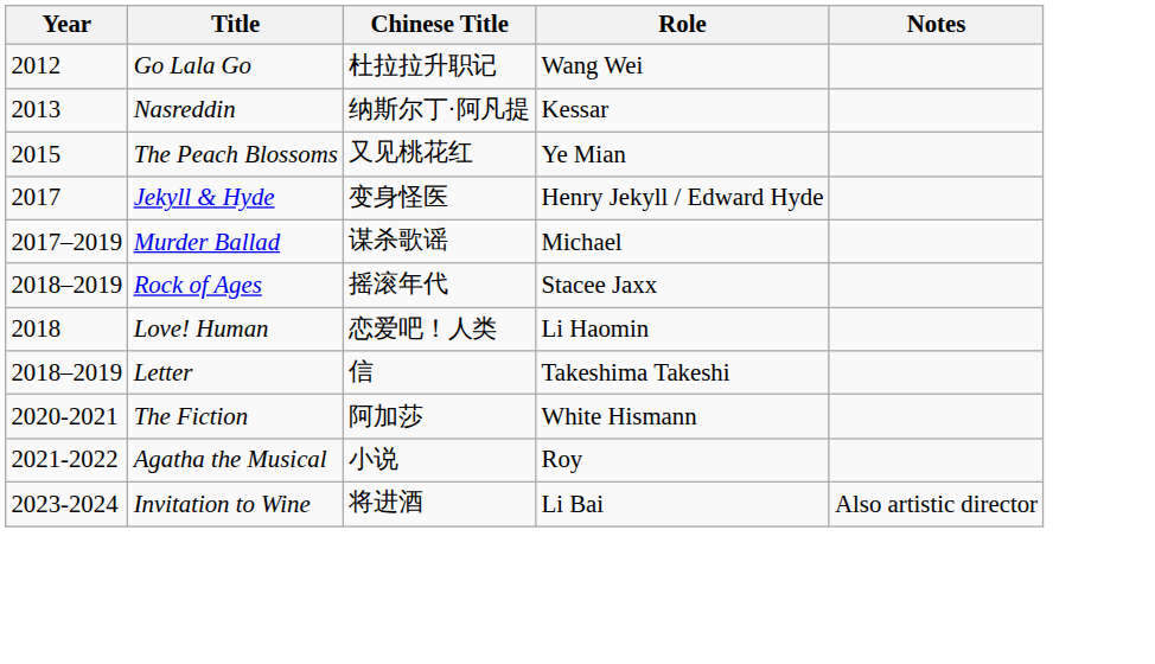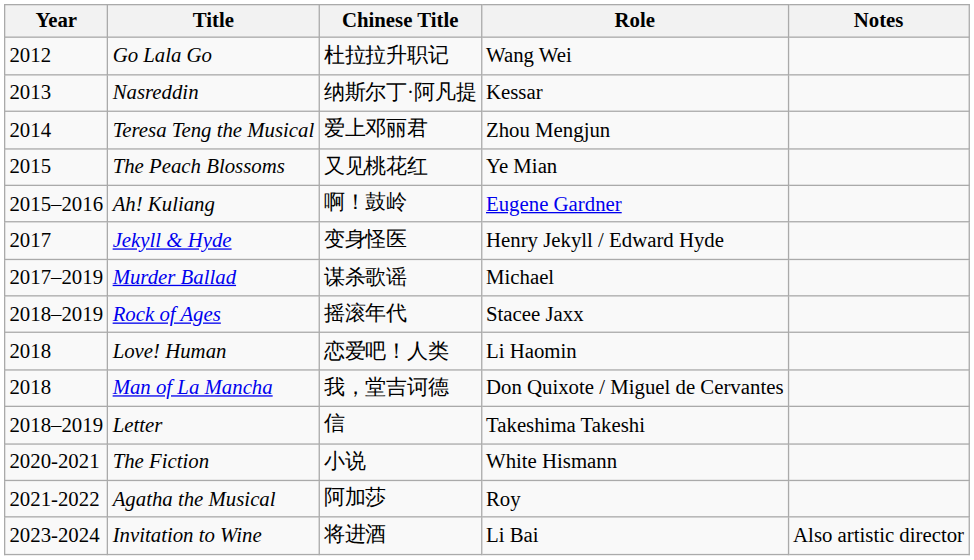+ row: 2014 | Teresa Teng the Musical | 爱上邓丽君 | Zhou Mengjun
+ row: 2015–2016 | Ah! Kuliang | 啊！鼓岭 | Eugene Gardner
+ row: 2018 | Man of La Mancha | 我，堂吉诃德 | Don Quixote / Miguel de Cervantes
The Fiction | Chinese Title: 阿加莎 -> 小说
Agatha the Musical | Chinese Title: 小说 -> 阿加莎
